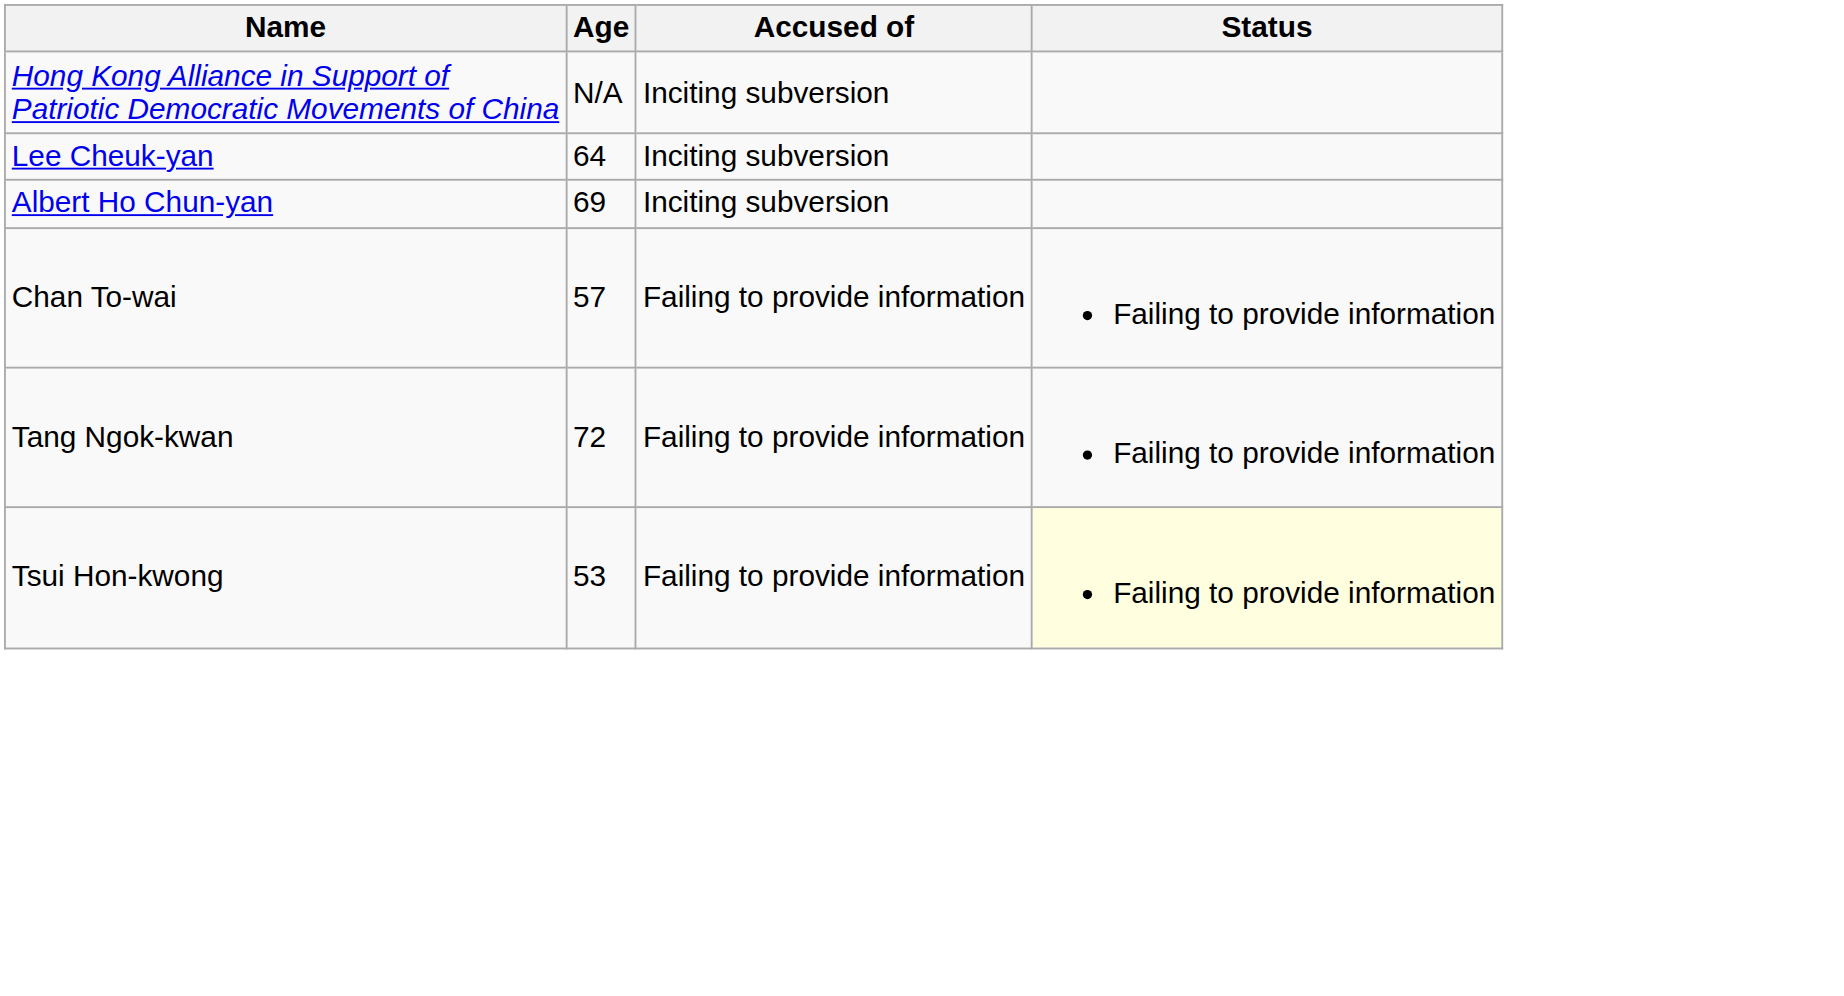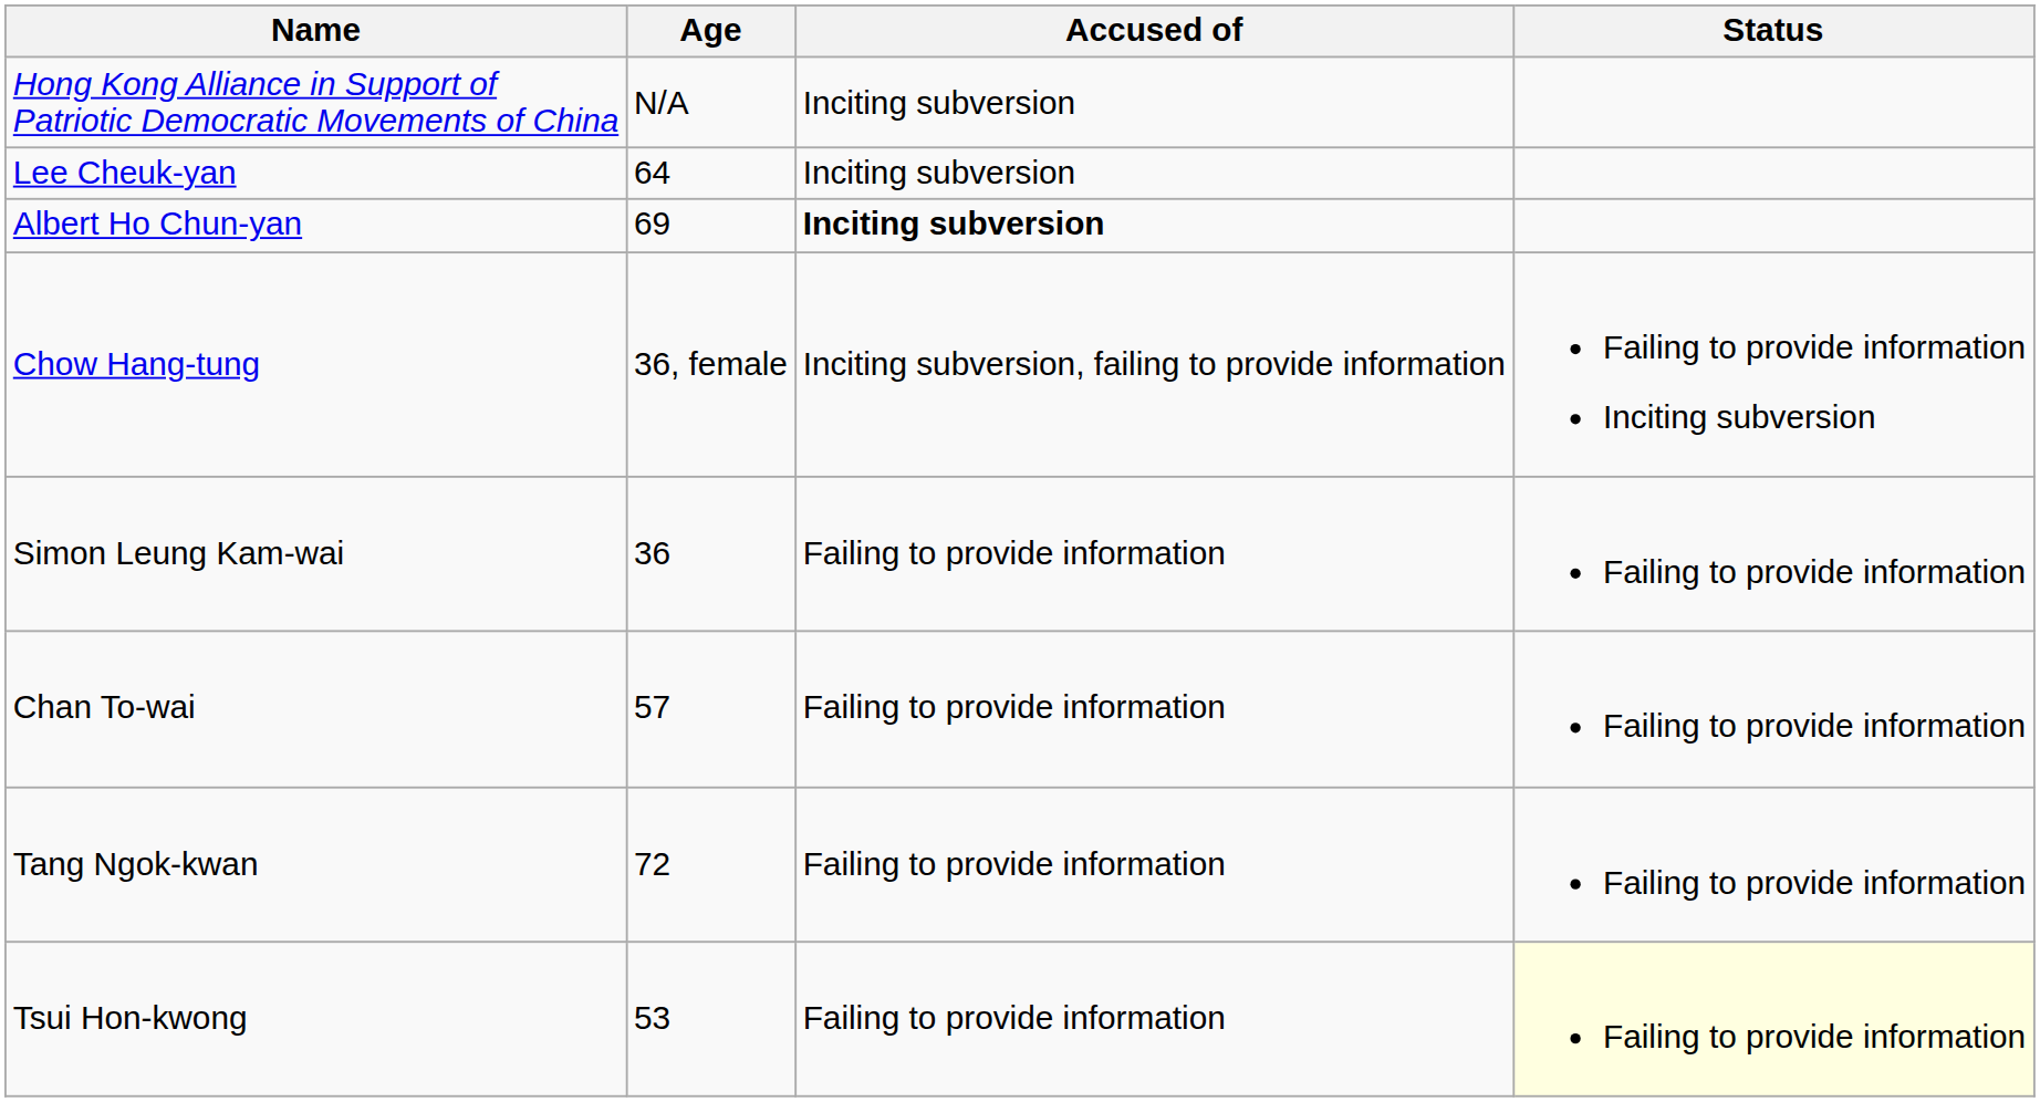Albert Ho Chun-yan | Accused of: normal -> bold
+ row: Chow Hang-tung | 36, female | Inciting subversion, failing to provide information | Failing to provide information Inciting subversion
+ row: Simon Leung Kam-wai | 36 | Failing to provide information | Failing to provide information
